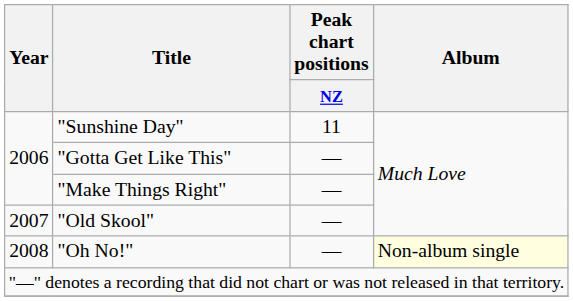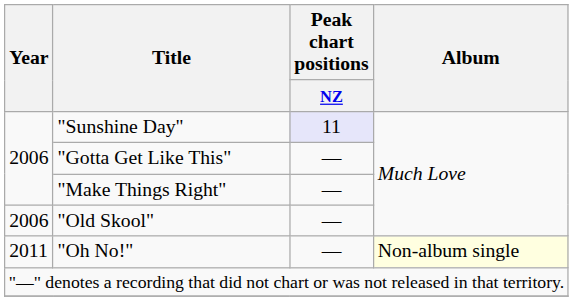"Sunshine Day" | Peak chart positions / NZ: no background -> lavender background
"Old Skool" | Year: 2007 -> 2006
"Oh No!" | Year: 2008 -> 2011
